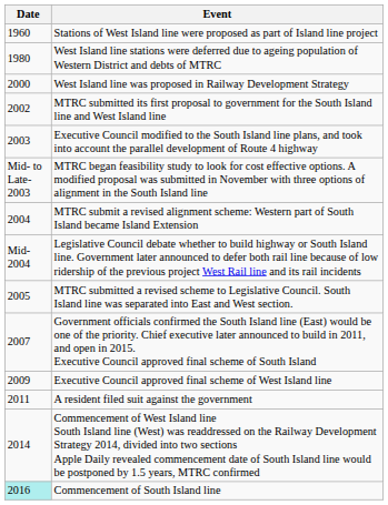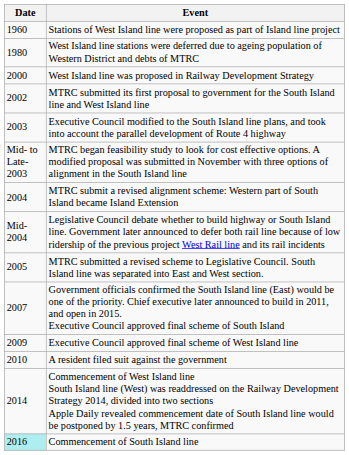A resident filed suit against the government | Date: 2011 -> 2010
